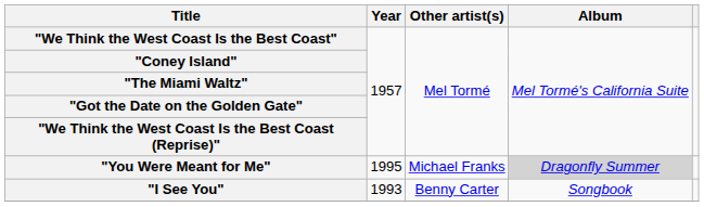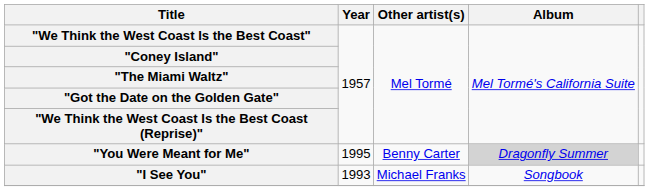"You Were Meant for Me" | Other artist(s): Michael Franks -> Benny Carter
"I See You" | Other artist(s): Benny Carter -> Michael Franks
